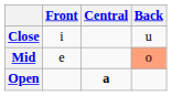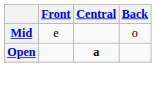- row: Close | i | u
Mid | Back: lightsalmon background -> no background
